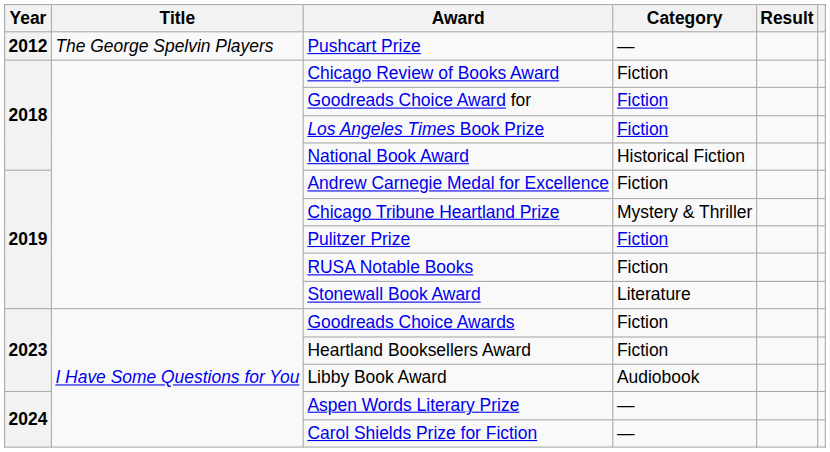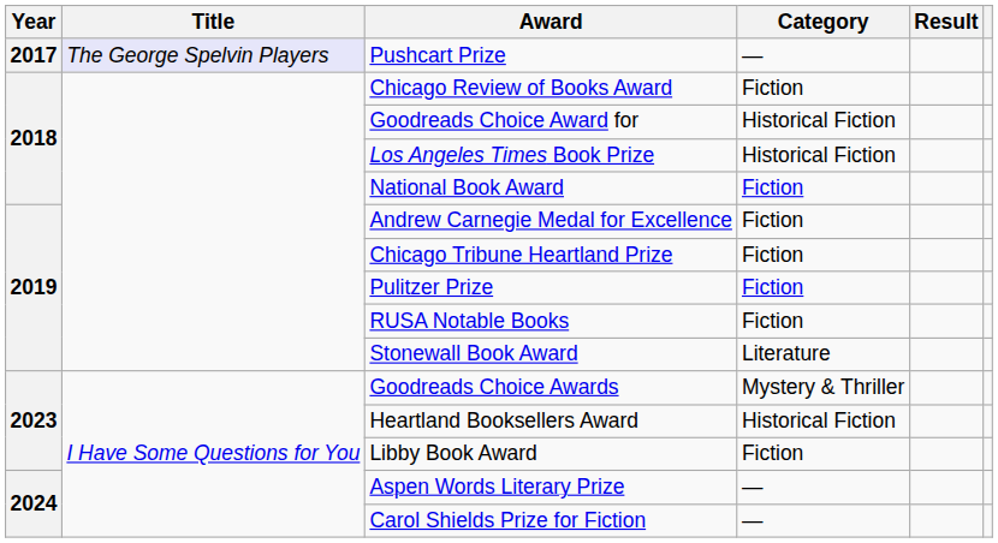Pushcart Prize | Year: 2012 -> 2017
Pushcart Prize | Title: no background -> lavender background
Goodreads Choice Award for | Category: Fiction -> Historical Fiction
Los Angeles Times Book Prize | Category: Fiction -> Historical Fiction
National Book Award | Category: Historical Fiction -> Fiction
Chicago Tribune Heartland Prize | Category: Mystery & Thriller -> Fiction
Goodreads Choice Awards | Category: Fiction -> Mystery & Thriller
Heartland Booksellers Award | Category: Fiction -> Historical Fiction
Libby Book Award | Category: Audiobook -> Fiction
